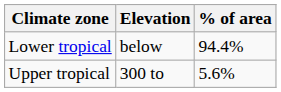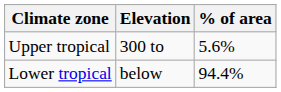rows swapped: Lower tropical <-> Upper tropical
